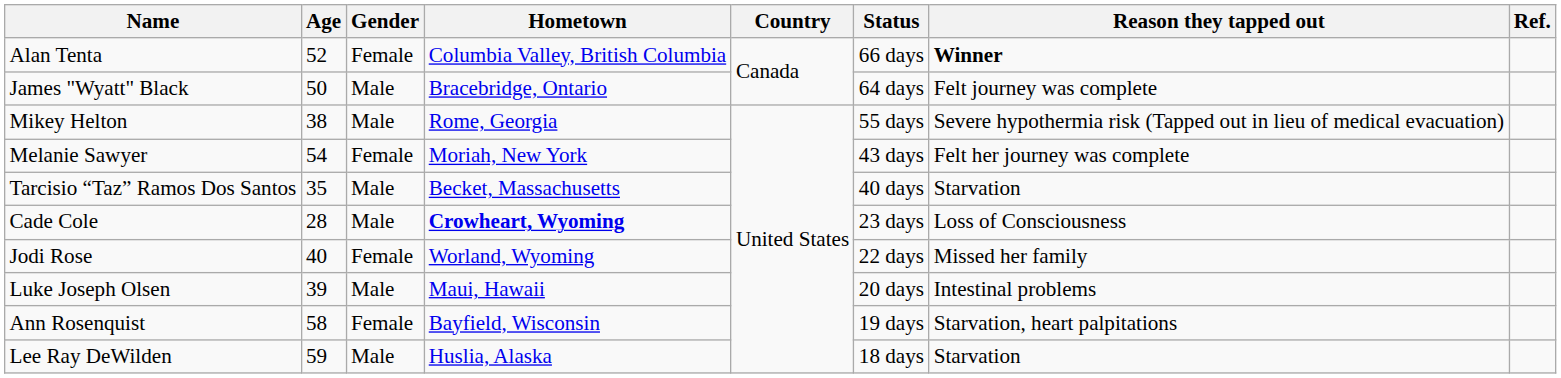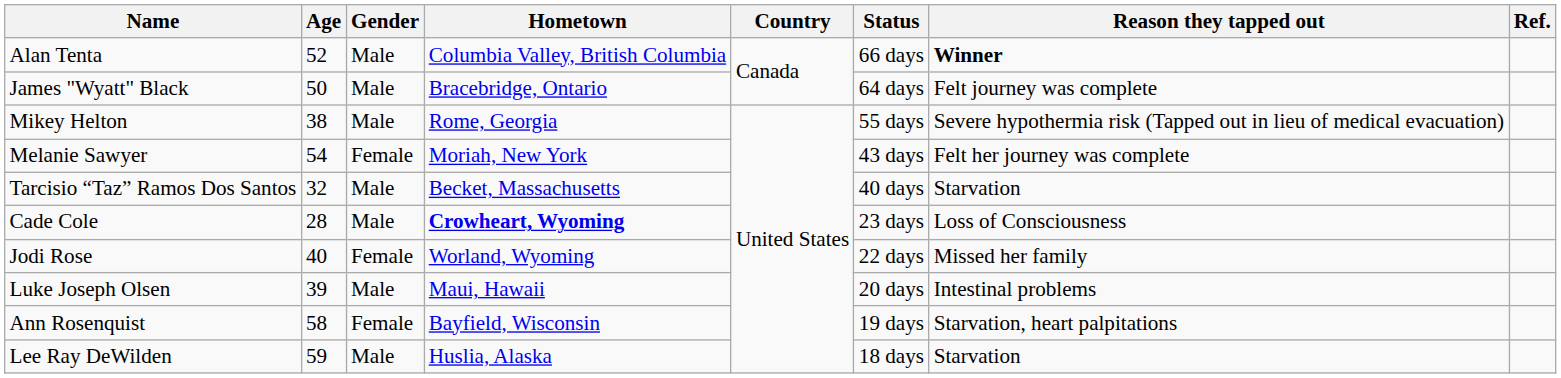Alan Tenta | Gender: Female -> Male
Tarcisio “Taz” Ramos Dos Santos | Age: 35 -> 32
